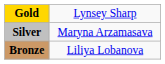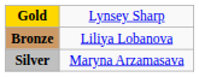rows swapped: Silver <-> Bronze
